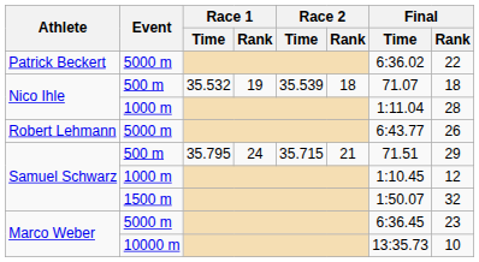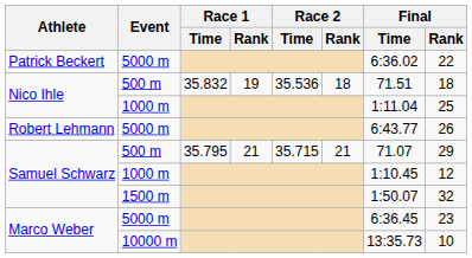Nico Ihle / 500 m | Race 1 / Time: 35.532 -> 35.832
Nico Ihle / 500 m | Race 2 / Time: 35.539 -> 35.536
Nico Ihle / 500 m | Final / Time: 71.07 -> 71.51
Nico Ihle / 1000 m | Final / Rank: 28 -> 25
Samuel Schwarz / 500 m | Race 1 / Rank: 24 -> 21
Samuel Schwarz / 500 m | Final / Time: 71.51 -> 71.07
